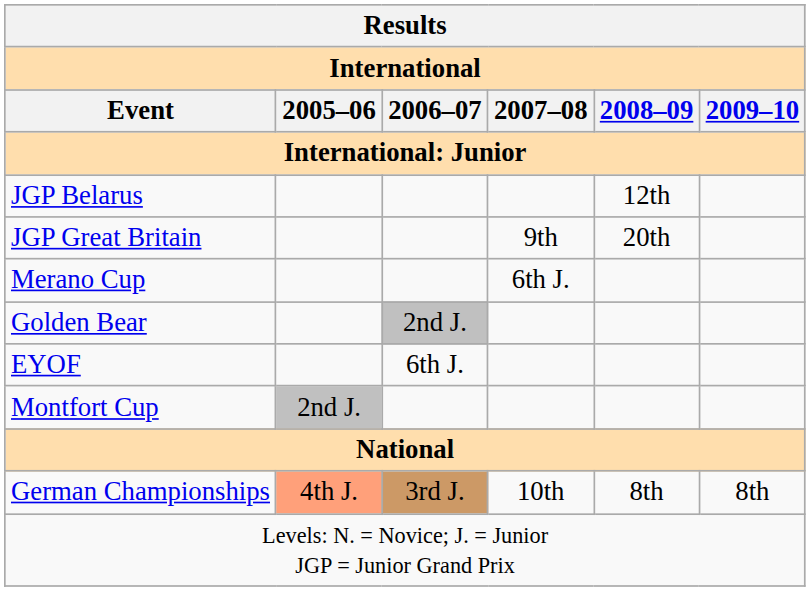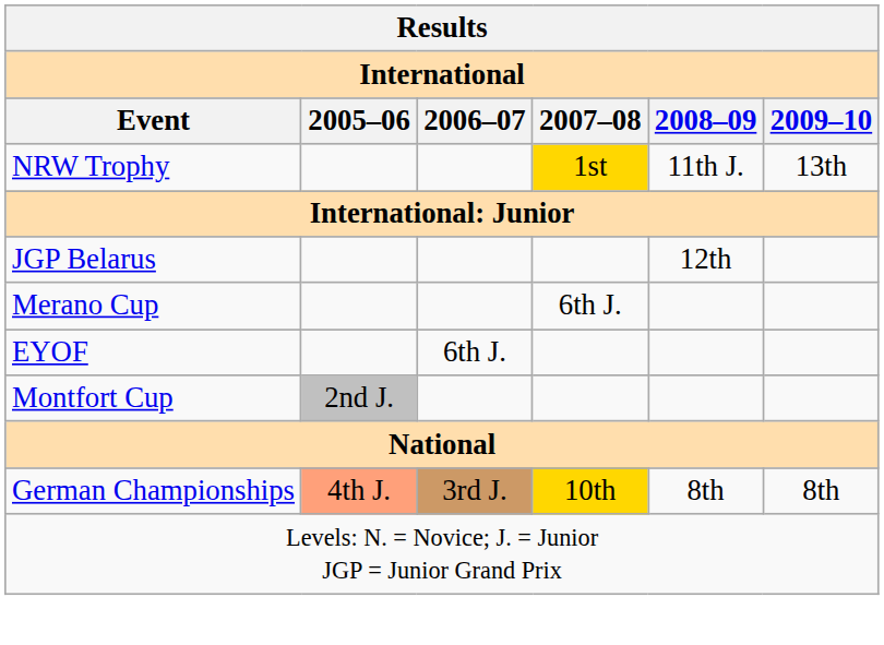+ row: NRW Trophy | 1st | 11th J. | 13th
- row: JGP Great Britain | 9th | 20th
- row: Golden Bear | 2nd J.
German Championships | 2007–08: no background -> gold background
